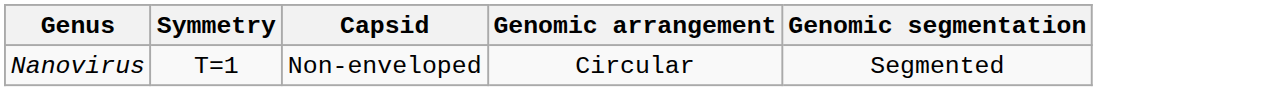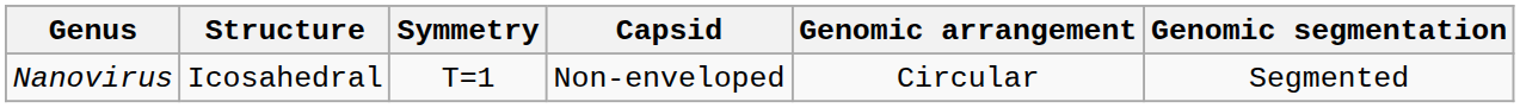+ column: Structure | Icosahedral
